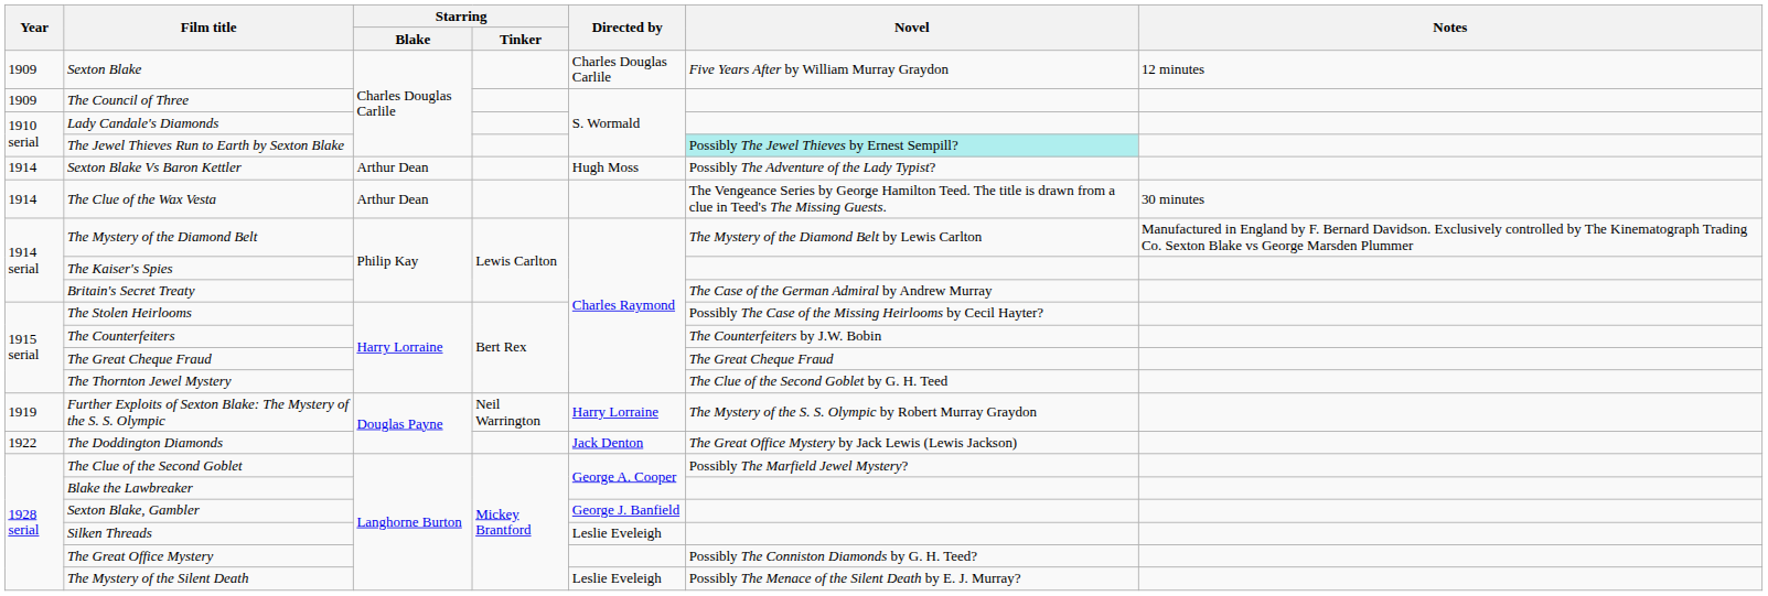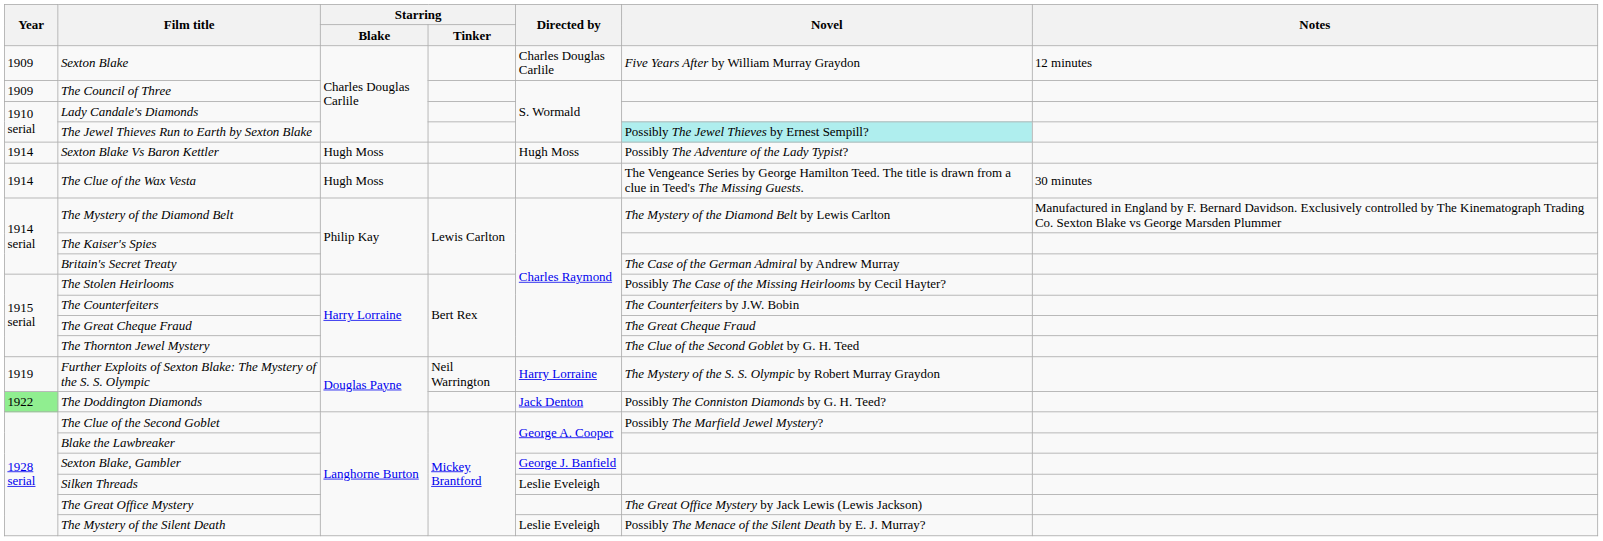Sexton Blake Vs Baron Kettler | Starring / Blake: Arthur Dean -> Hugh Moss
The Clue of the Wax Vesta | Starring / Blake: Arthur Dean -> Hugh Moss
The Doddington Diamonds | Year: no background -> lightgreen background
The Doddington Diamonds | Novel: The Great Office Mystery by Jack Lewis (Lewis Jackson) -> Possibly The Conniston Diamonds by G. H. Teed?
The Great Office Mystery | Novel: Possibly The Conniston Diamonds by G. H. Teed? -> The Great Office Mystery by Jack Lewis (Lewis Jackson)
